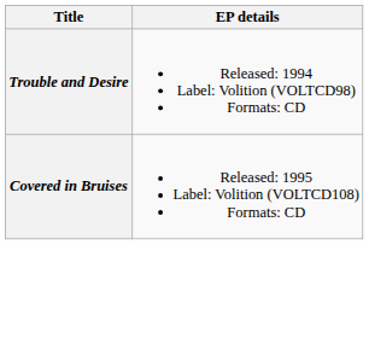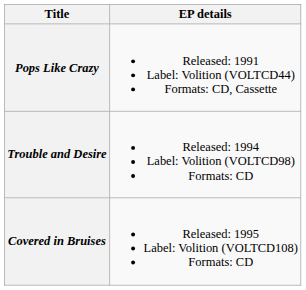+ row: Pops Like Crazy | Released: 1991 Label: Volition (VOLTCD44) Formats: CD, Cassette
